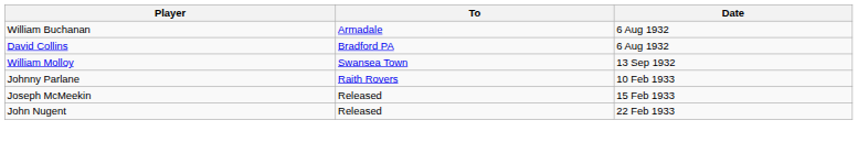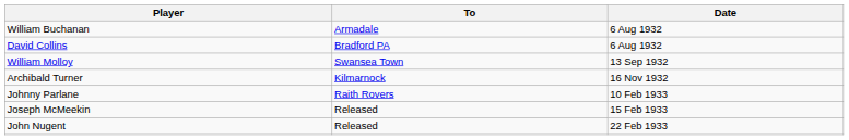+ row: Archibald Turner | Kilmarnock | 16 Nov 1932
